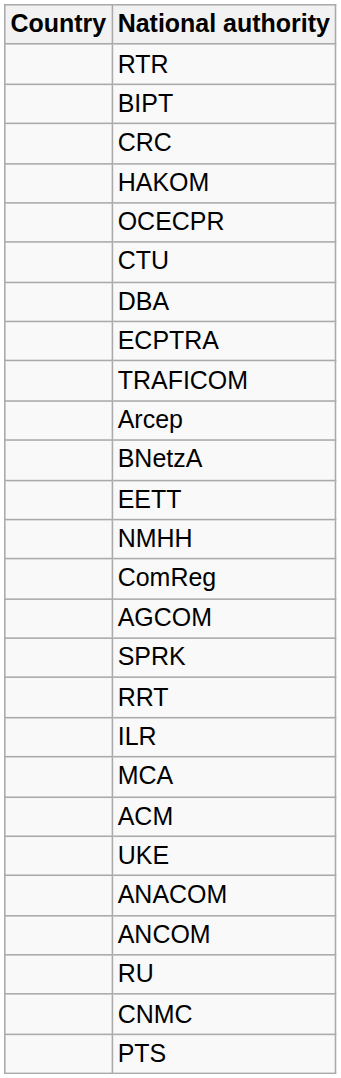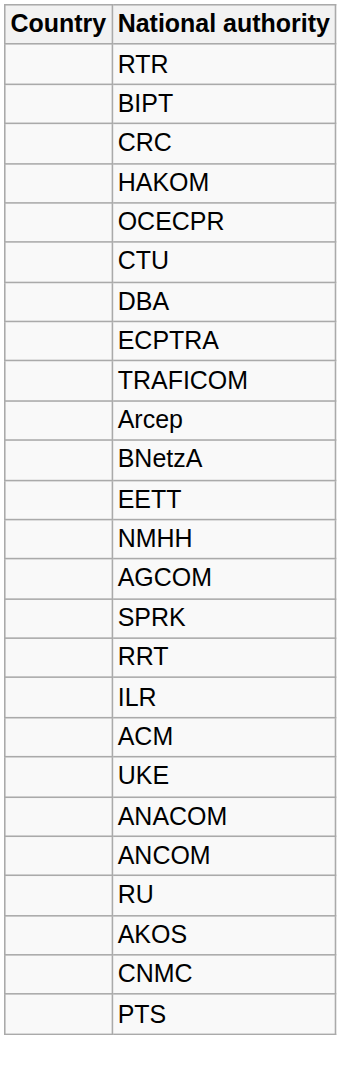- row: ComReg
- row: MCA
+ row: AKOS
